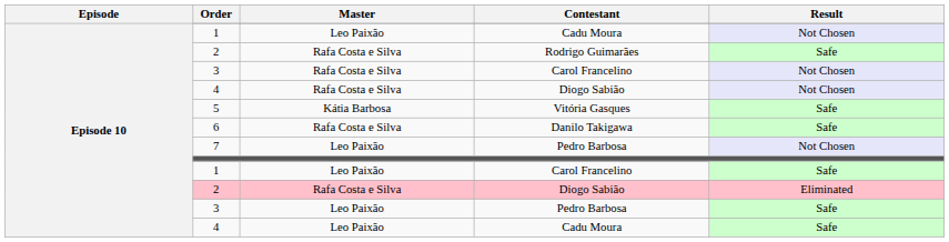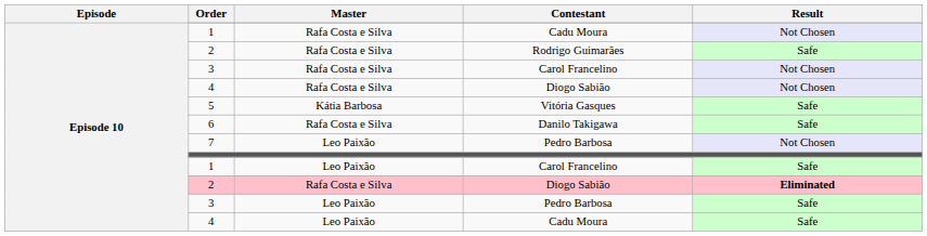1 / Cadu Moura | Master: Leo Paixão -> Rafa Costa e Silva
2 / Diogo Sabião | Result: normal -> bold
